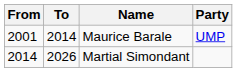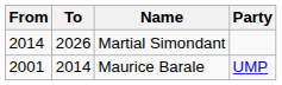rows swapped: Maurice Barale <-> Martial Simondant
